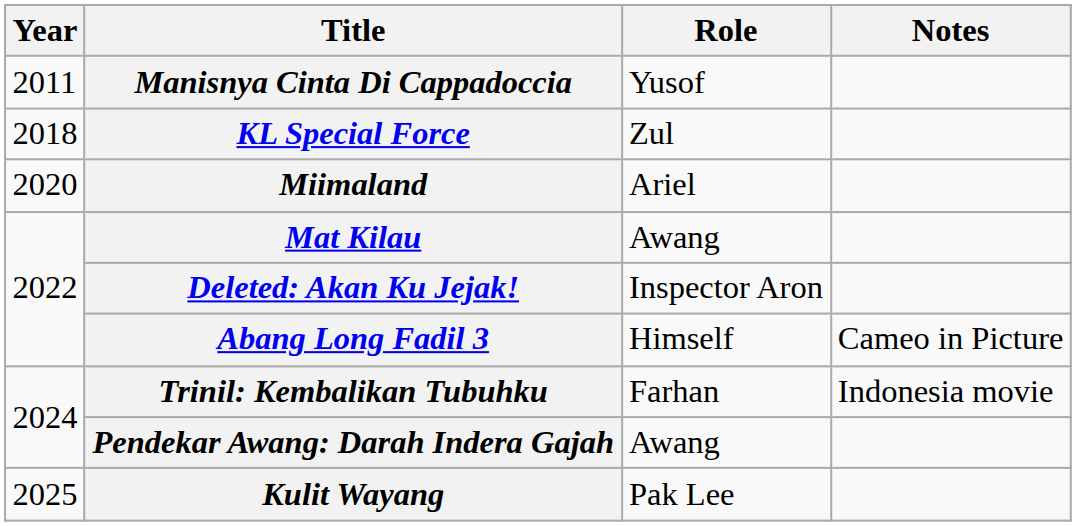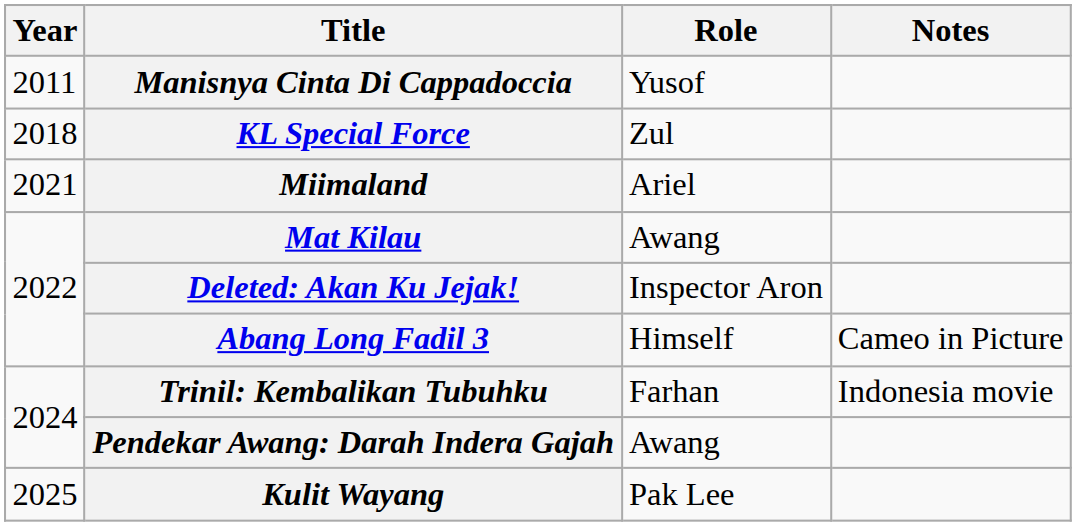Miimaland | Year: 2020 -> 2021
